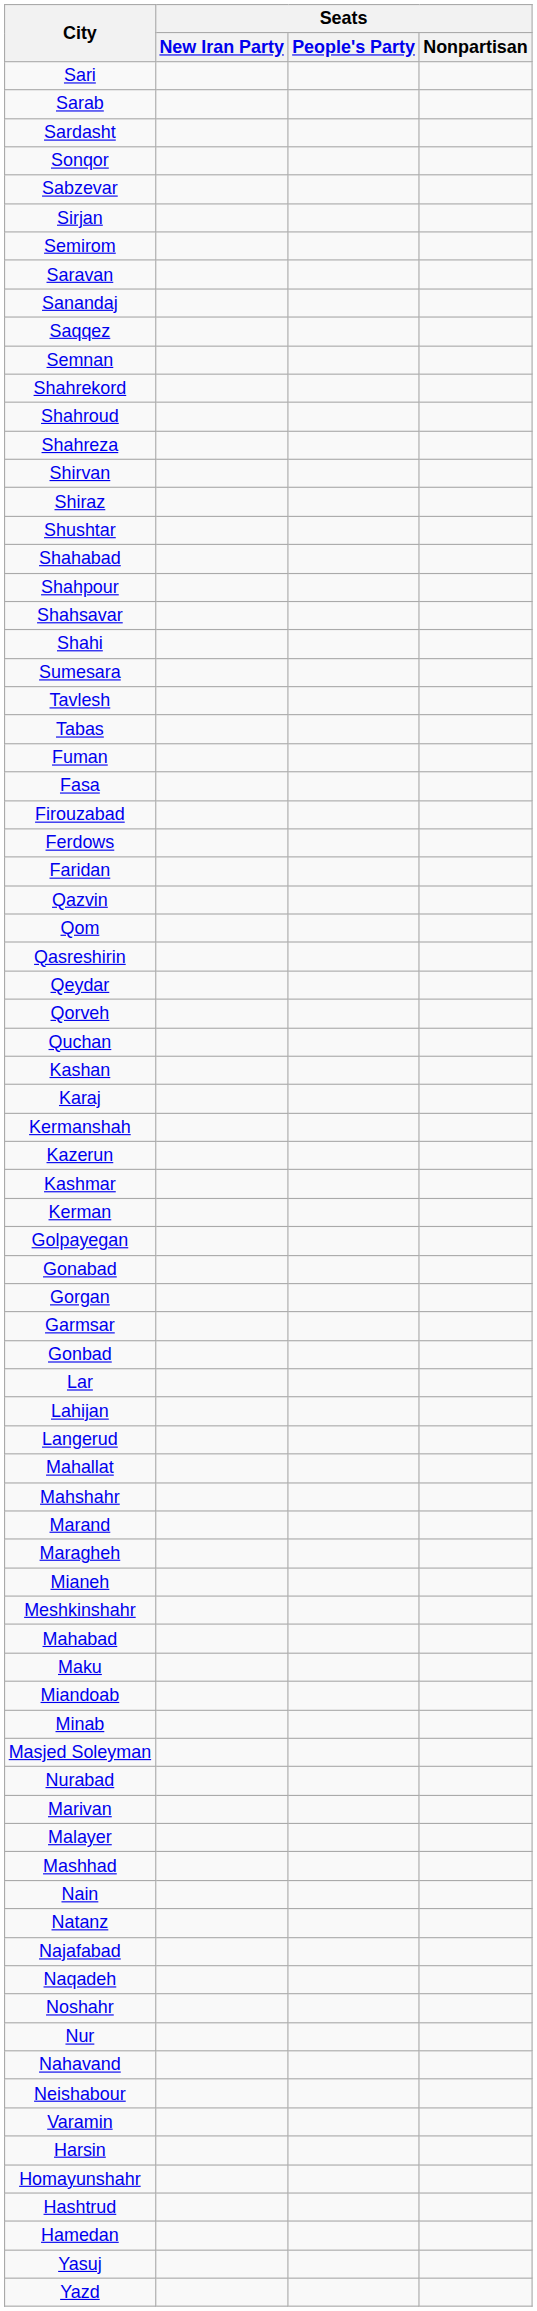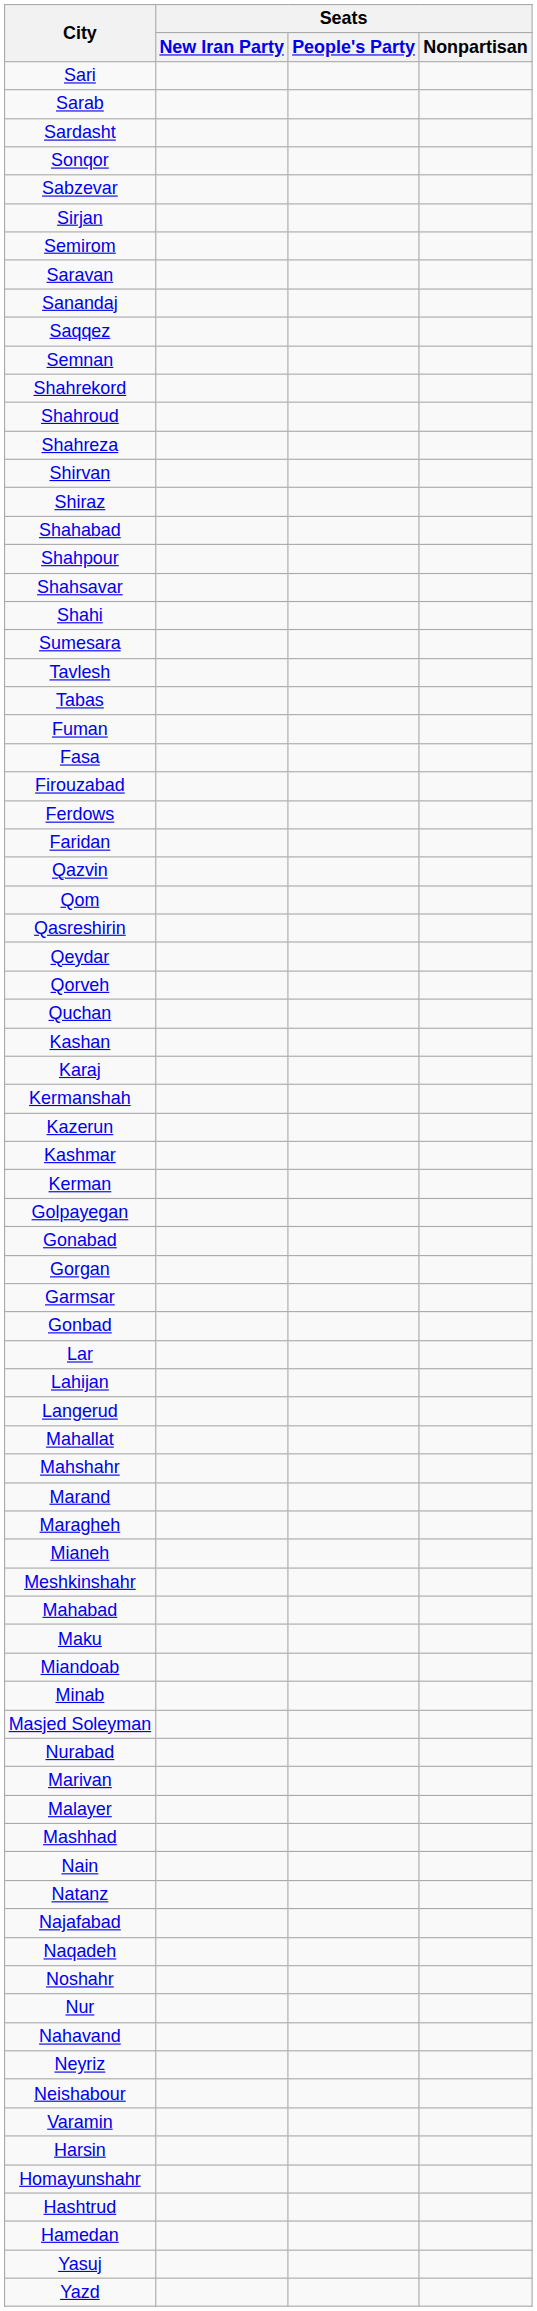- row: Shushtar
+ row: Neyriz
